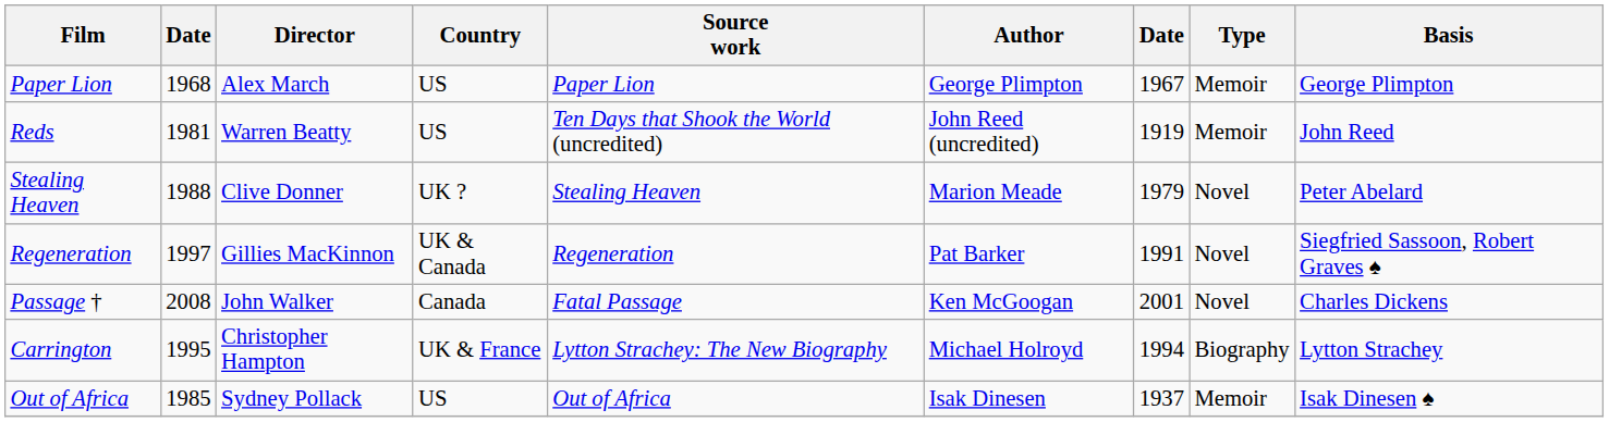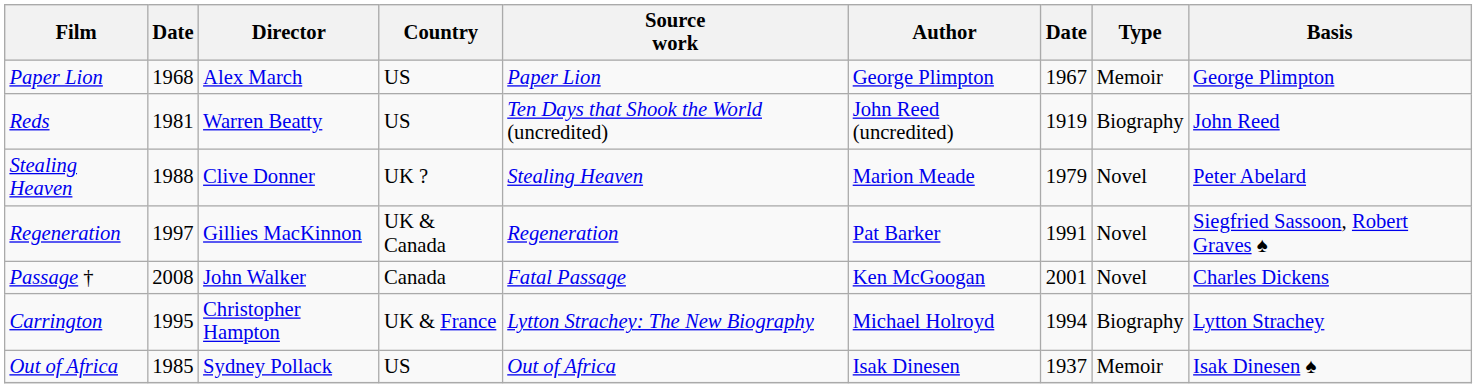Reds | Type: Memoir -> Biography
